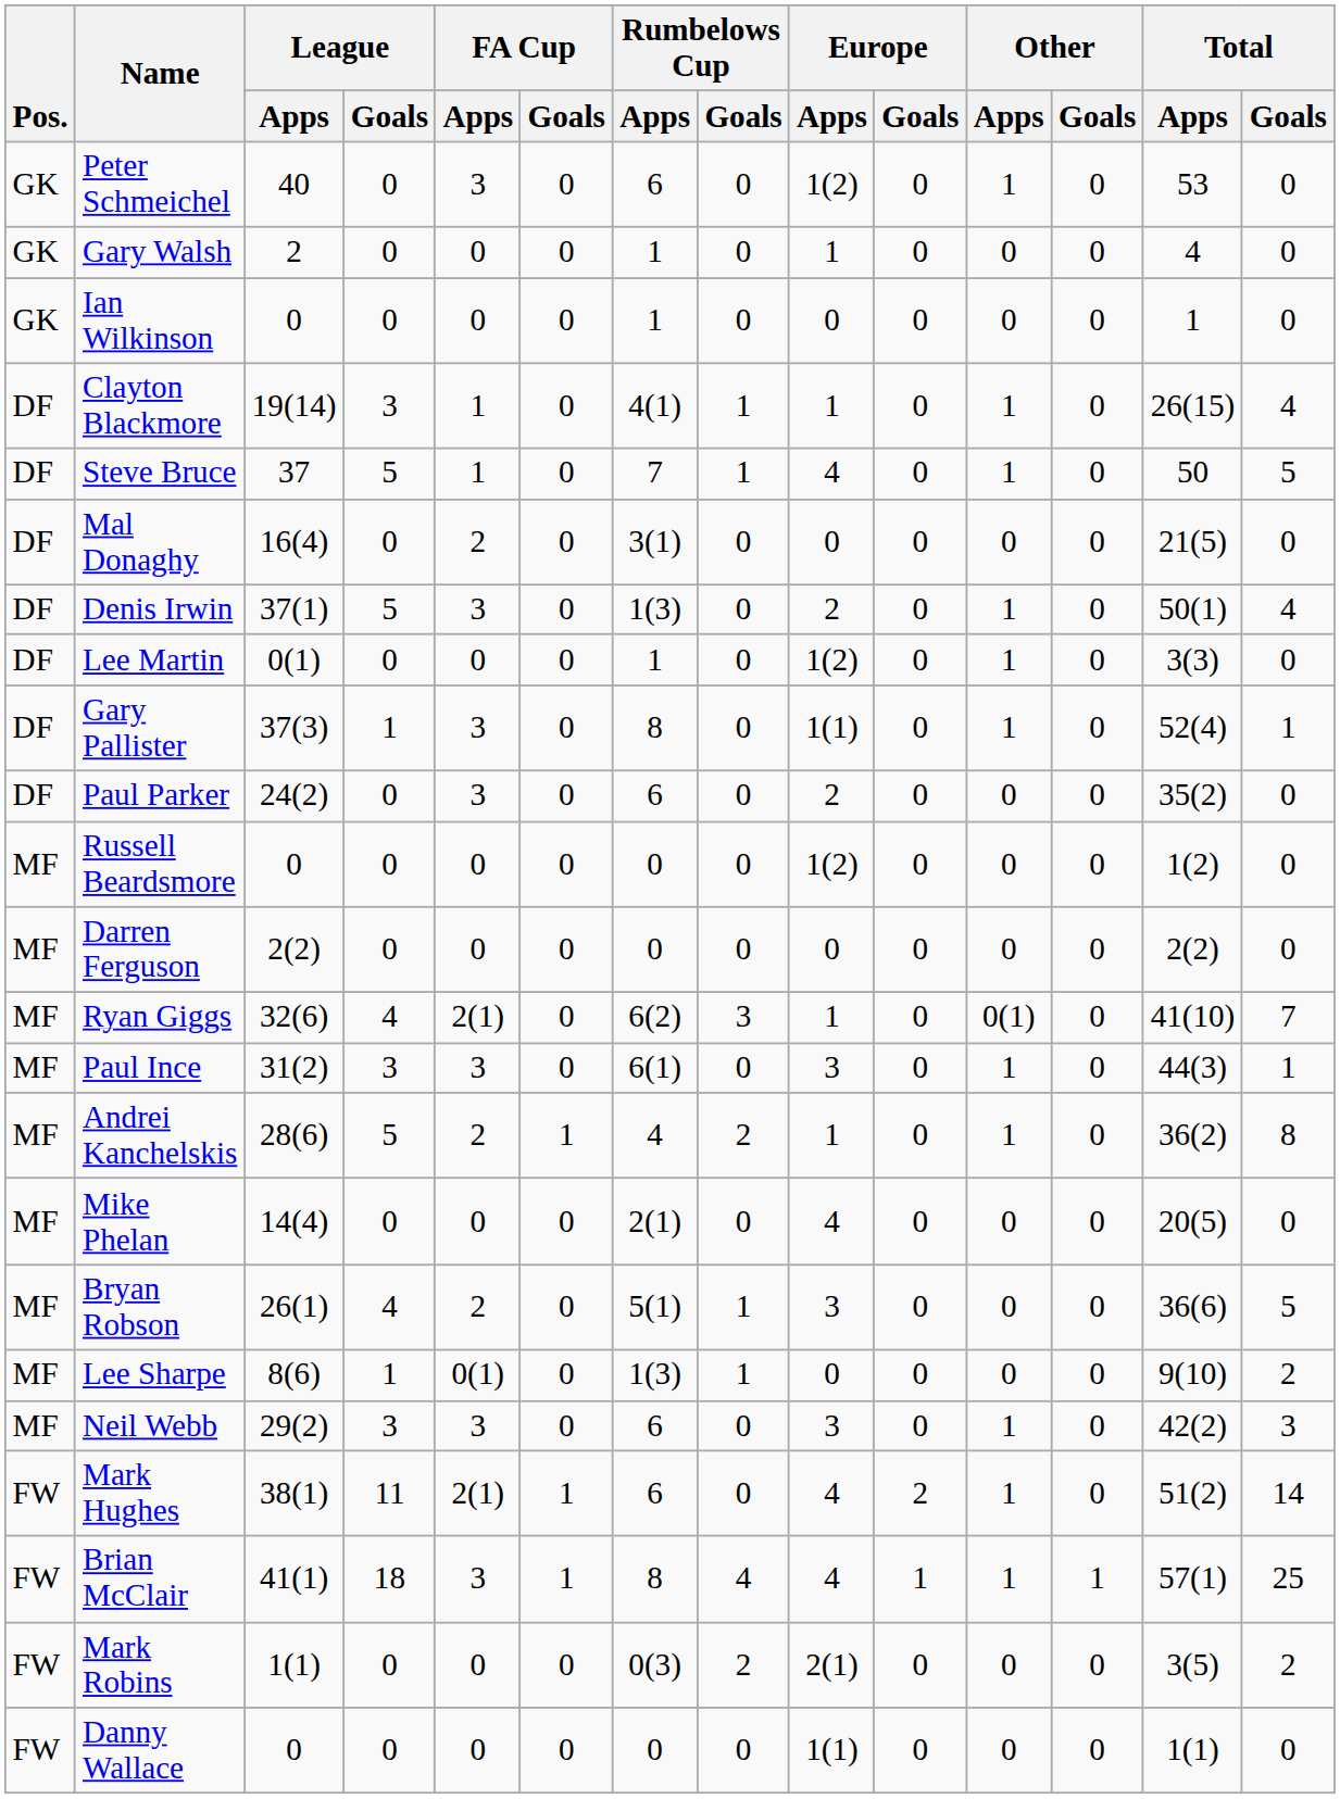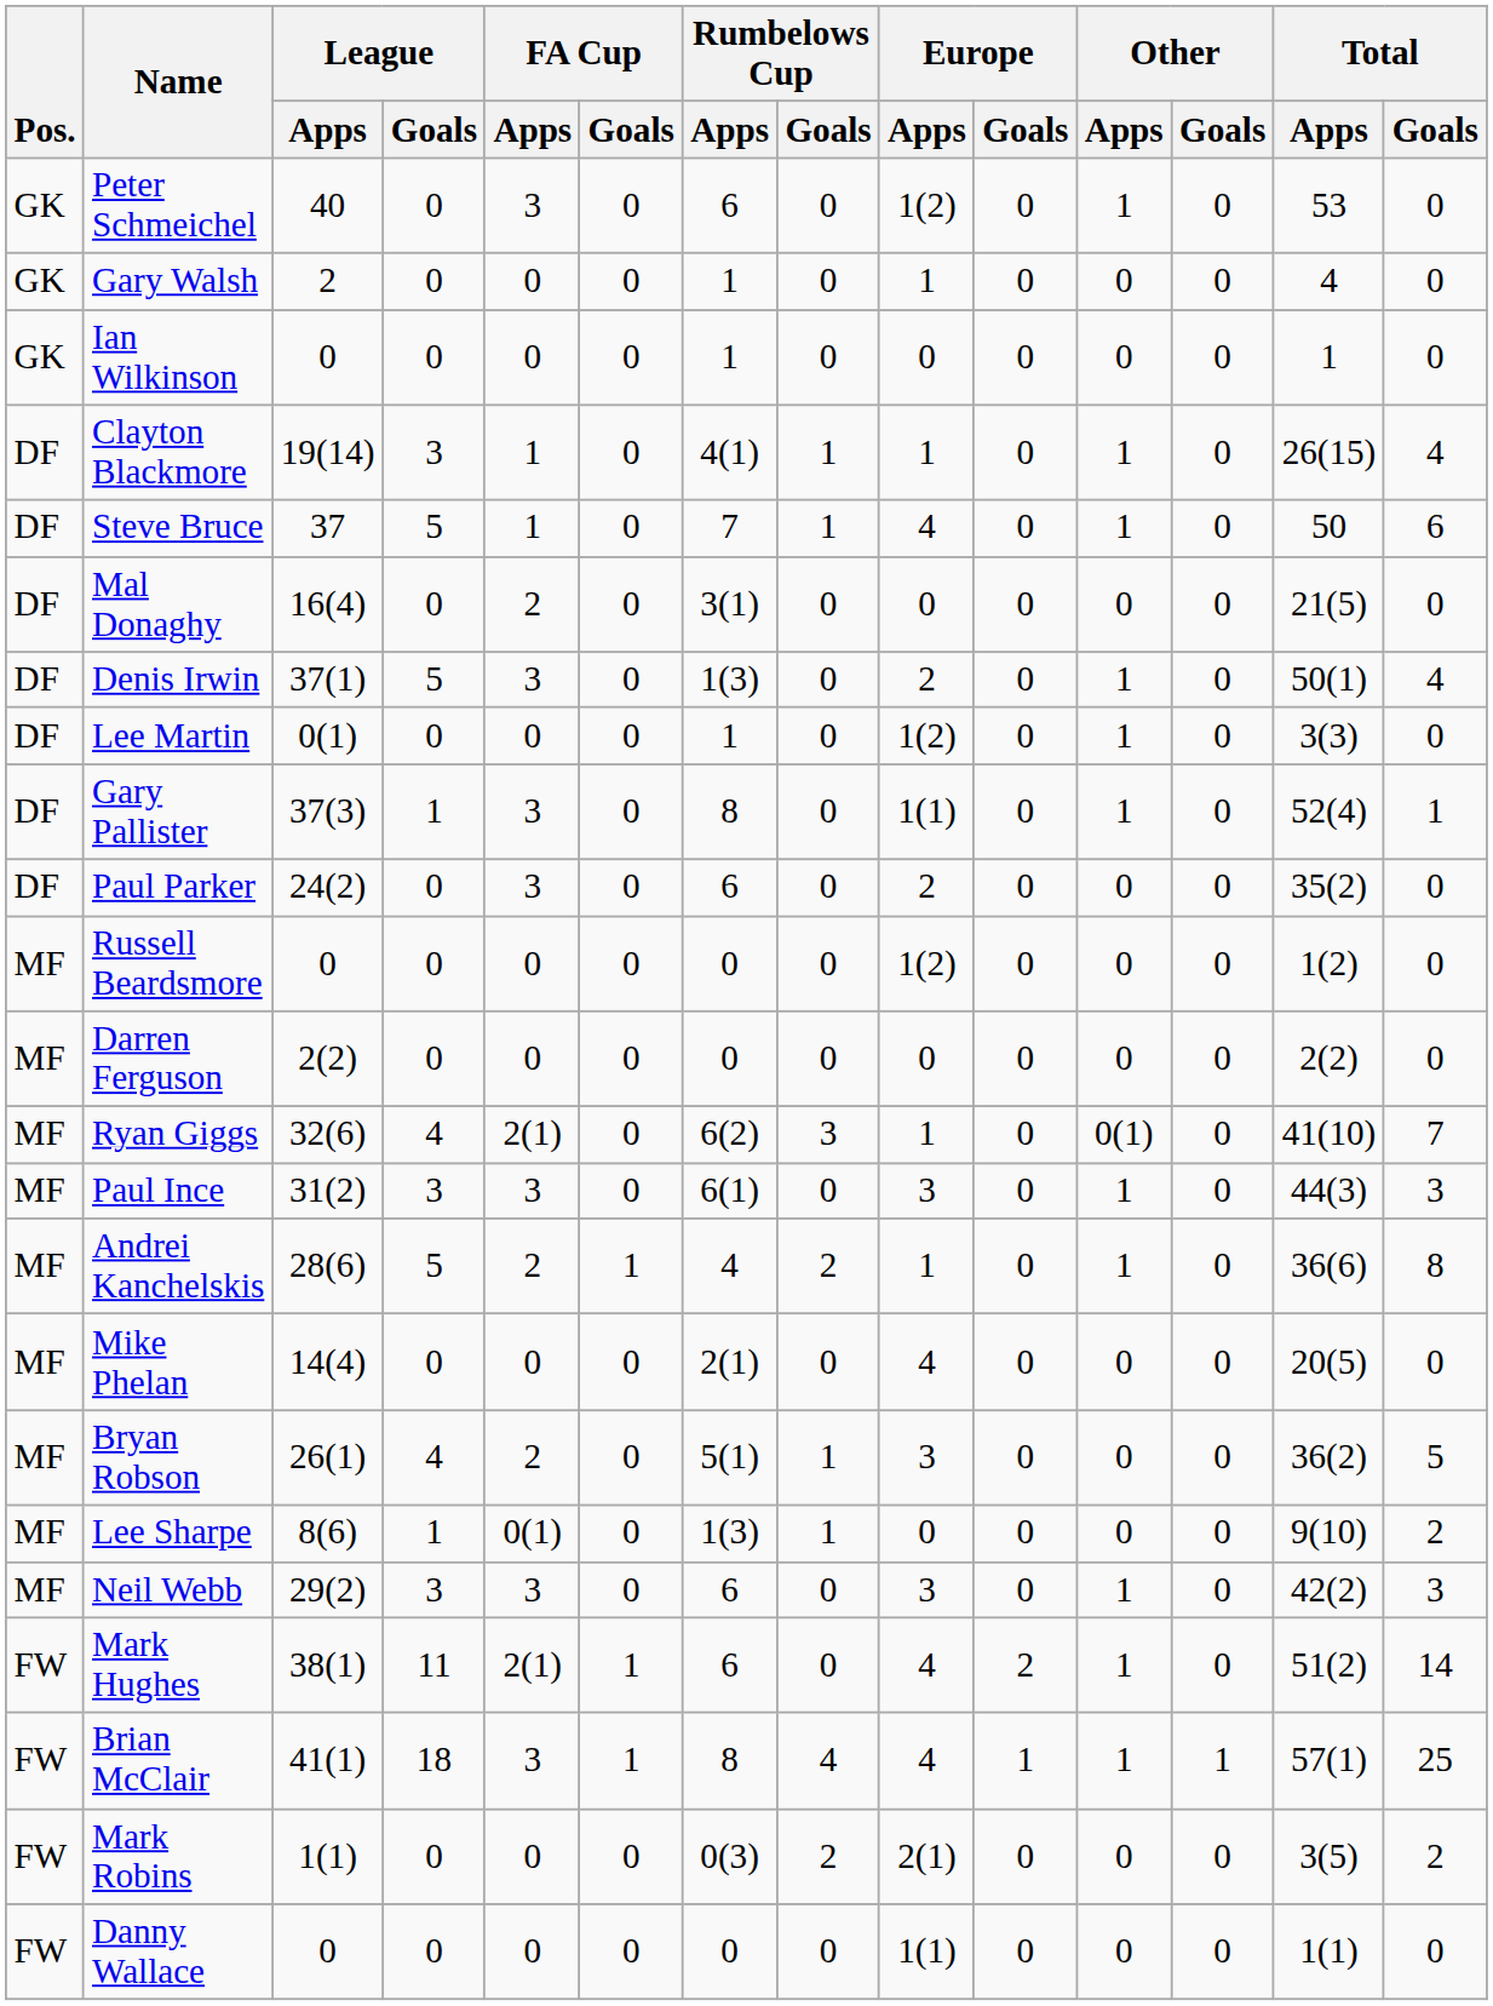Steve Bruce | Total / Goals: 5 -> 6
Paul Ince | Total / Goals: 1 -> 3
Andrei Kanchelskis | Total / Apps: 36(2) -> 36(6)
Bryan Robson | Total / Apps: 36(6) -> 36(2)
